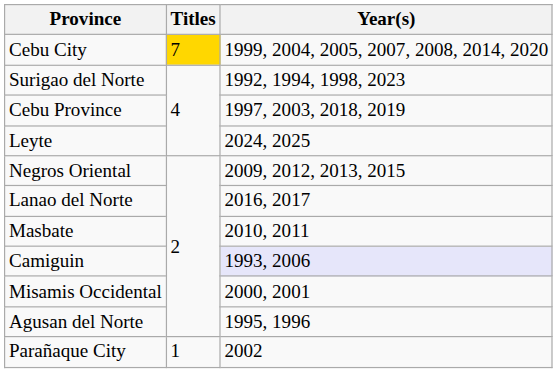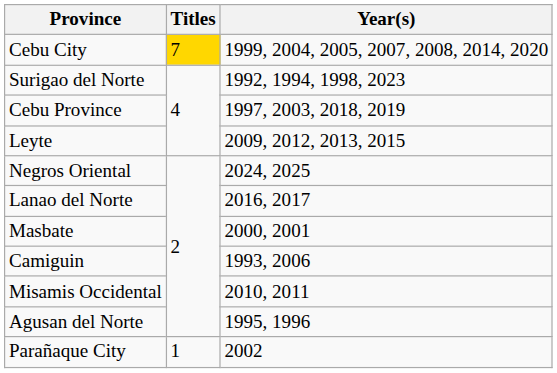Leyte | Year(s): 2024, 2025 -> 2009, 2012, 2013, 2015
Negros Oriental | Year(s): 2009, 2012, 2013, 2015 -> 2024, 2025
Masbate | Year(s): 2010, 2011 -> 2000, 2001
Camiguin | Year(s): lavender background -> no background
Misamis Occidental | Year(s): 2000, 2001 -> 2010, 2011
